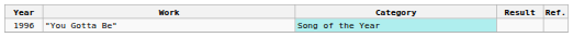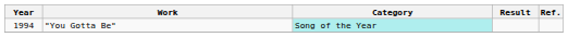"You Gotta Be" | Year: 1996 -> 1994
